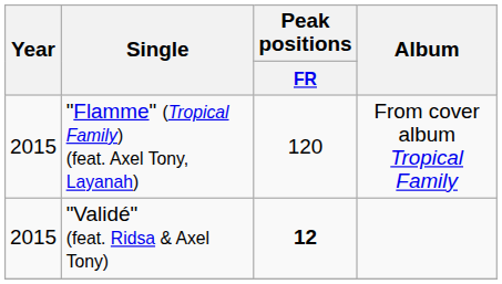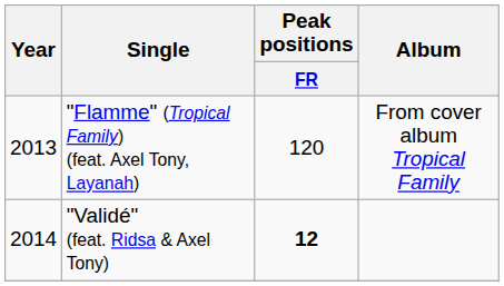"Flamme" (Tropical Family) (feat. Axel Tony, Layanah) | Year: 2015 -> 2013
"Validé" (feat. Ridsa & Axel Tony) | Year: 2015 -> 2014
